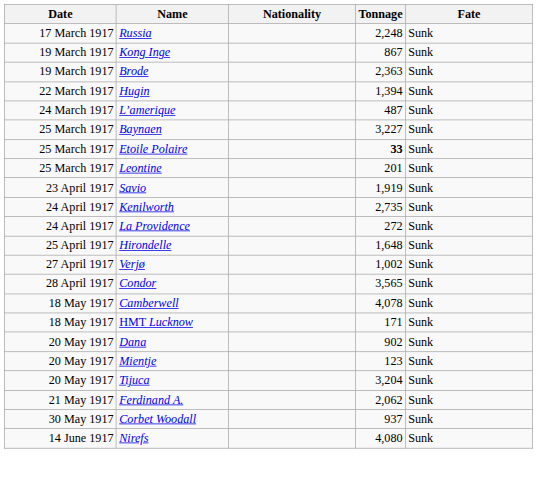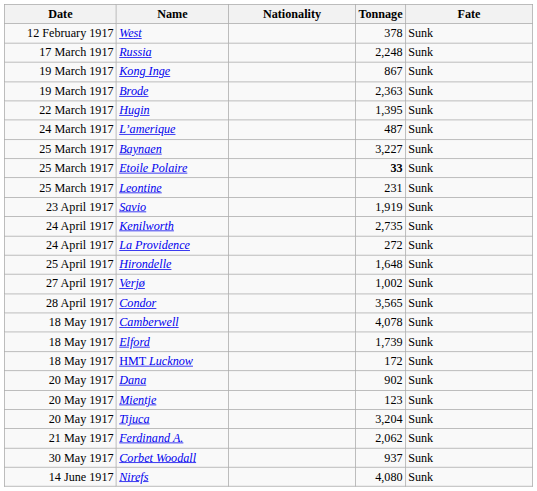+ row: 12 February 1917 | West | 378 | Sunk
Hugin | Tonnage: 1,394 -> 1,395
Leontine | Tonnage: 201 -> 231
+ row: 18 May 1917 | Elford | 1,739 | Sunk
HMT Lucknow | Tonnage: 171 -> 172
